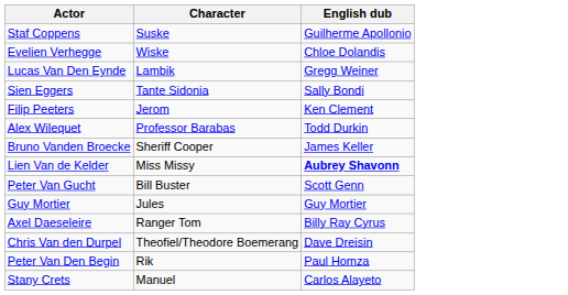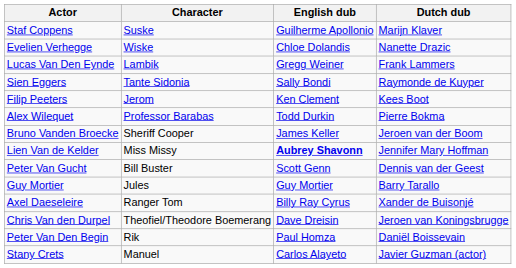+ column: Dutch dub | Marijn Klaver | Nanette Drazic | Frank Lammers | Raymonde de Kuyper | Kees Boot | Pierre Bokma | Jeroen van der Boom | Jennifer Mary Hoffman | Dennis van der Geest | Barry Tarallo | Xander de Buisonjé | Jeroen van Koningsbrugge | Daniël Boissevain | Javier Guzman (actor)
